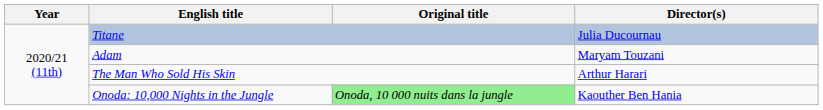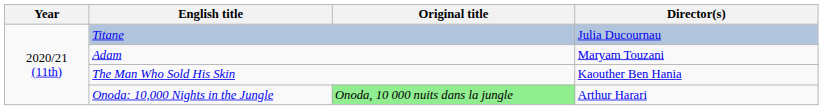The Man Who Sold His Skin | Director(s): Arthur Harari -> Kaouther Ben Hania
Onoda: 10,000 Nights in the Jungle | Director(s): Kaouther Ben Hania -> Arthur Harari
